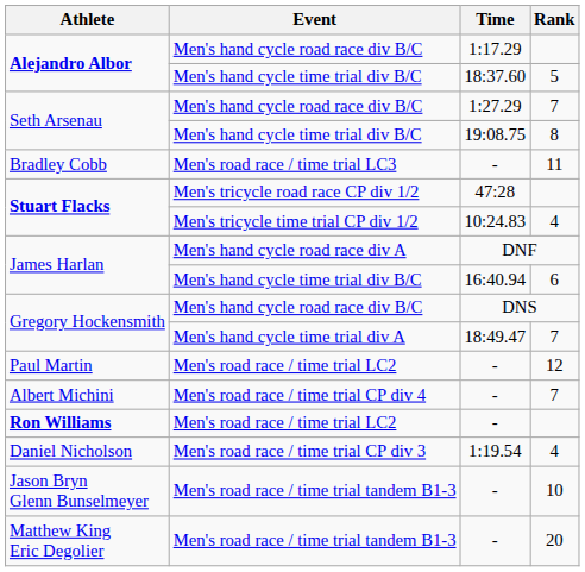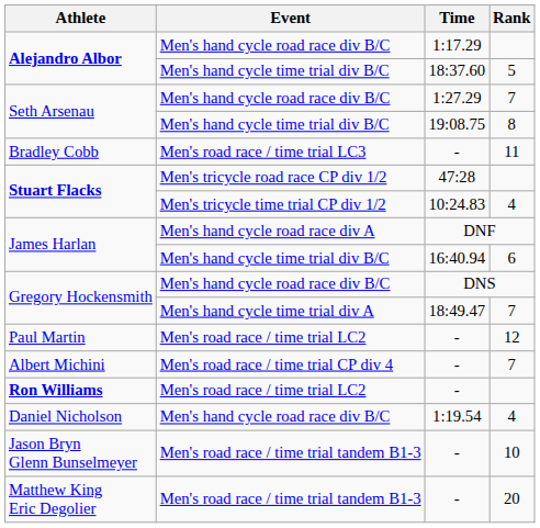Daniel Nicholson | Event: Men's road race / time trial CP div 3 -> Men's hand cycle road race div B/C
